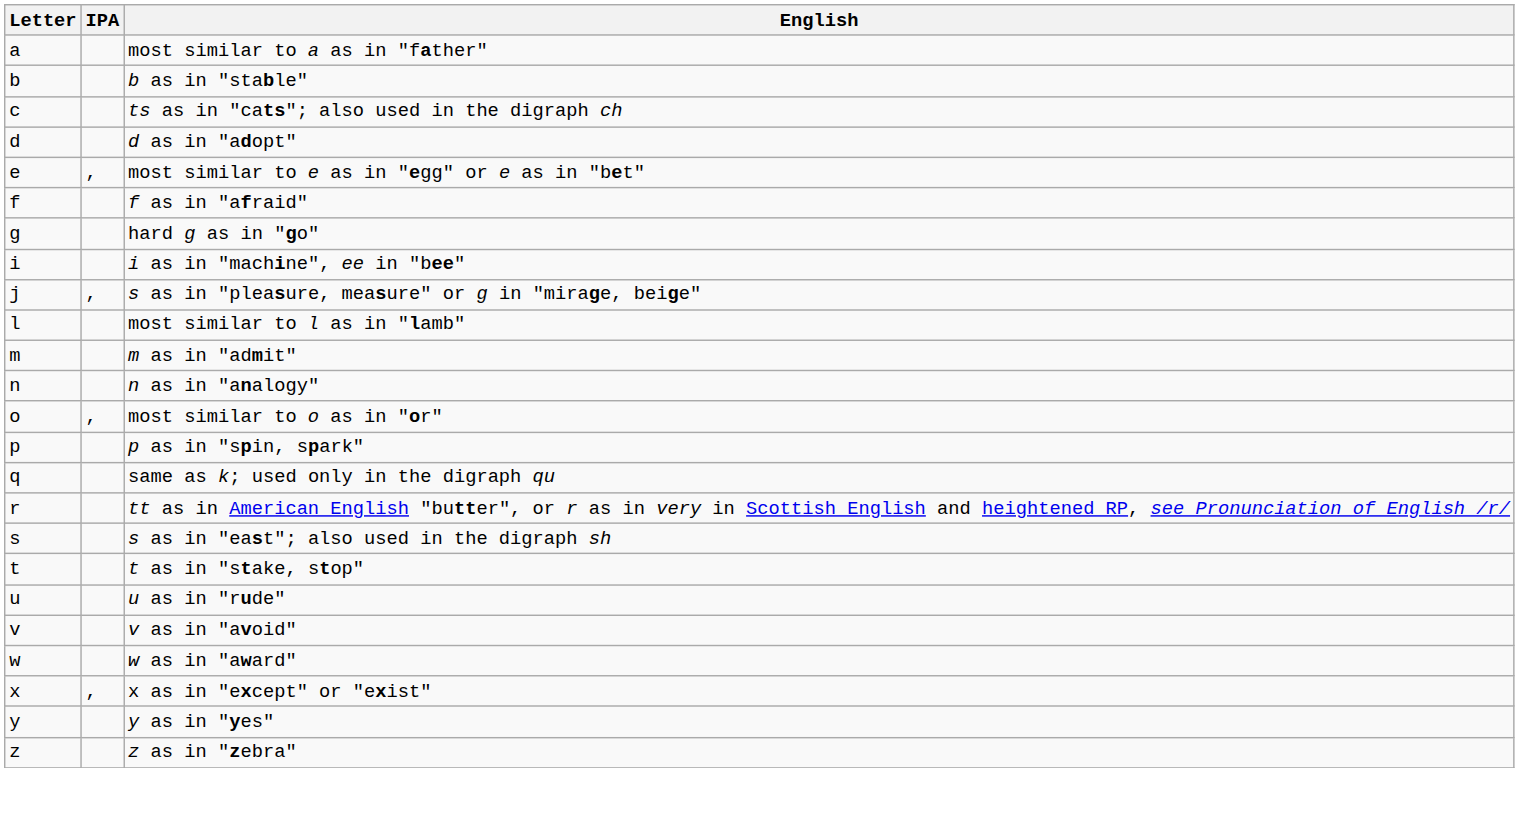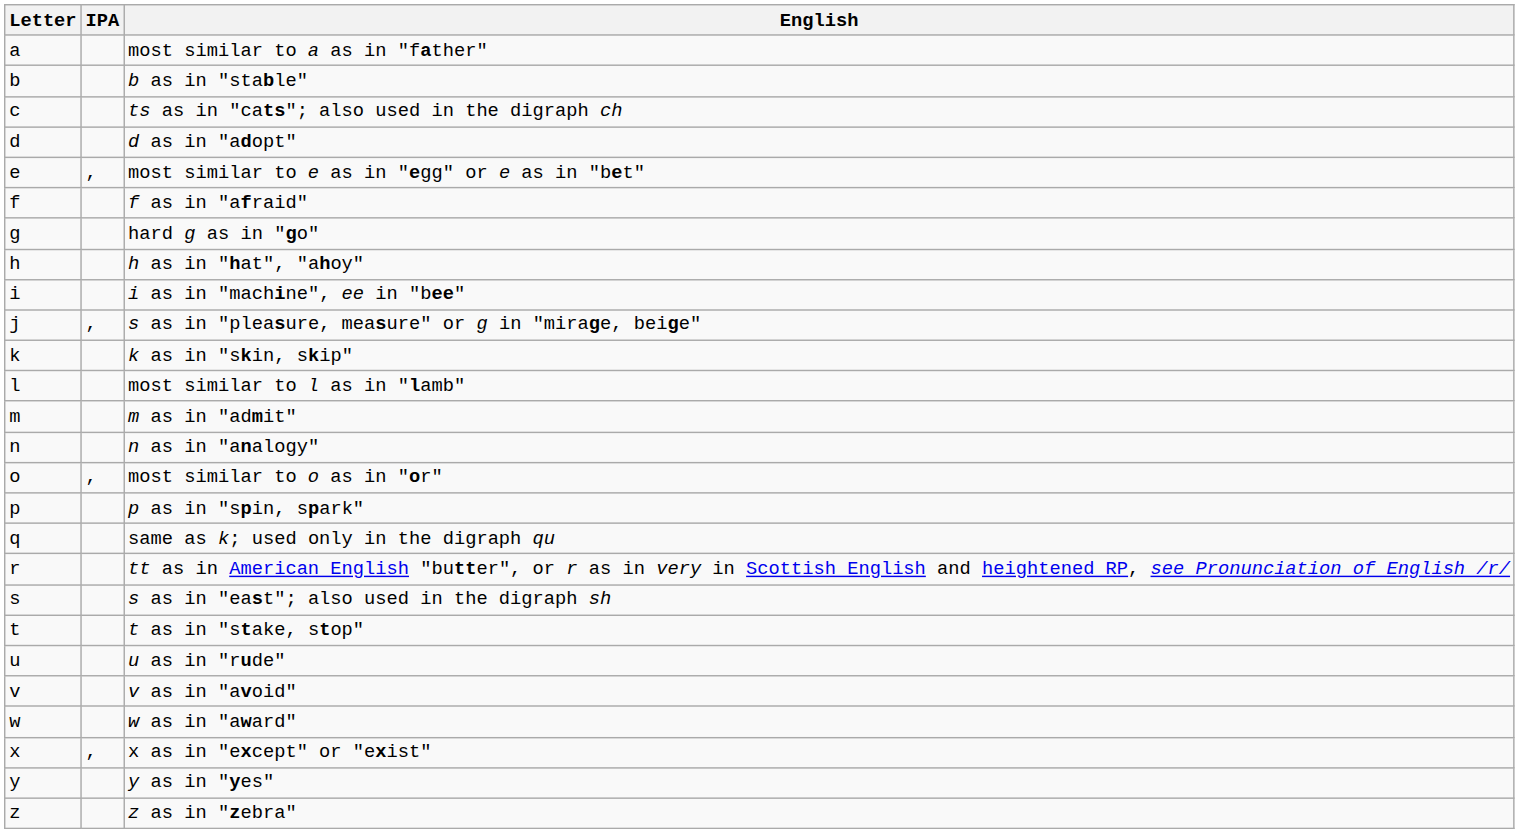+ row: h | h as in "hat", "ahoy"
+ row: k | k as in "skin, skip"
